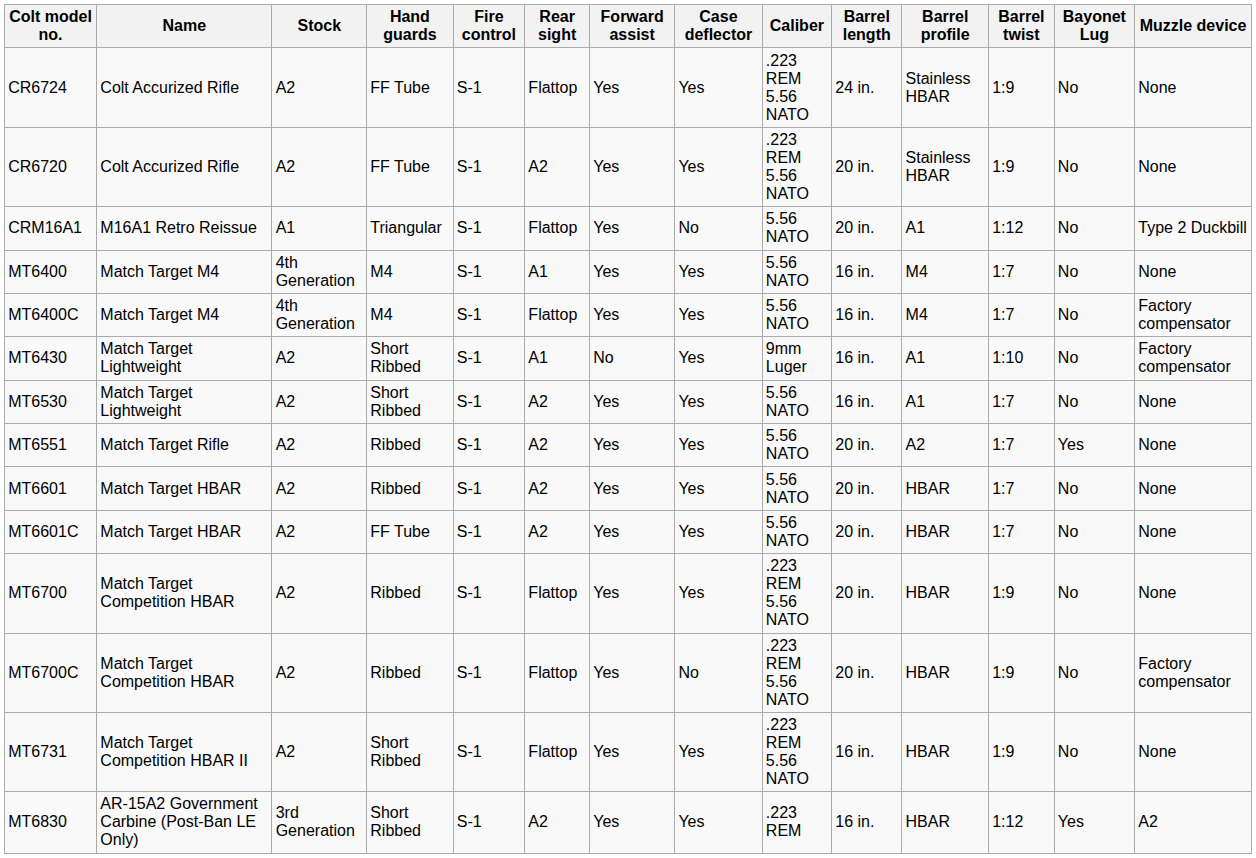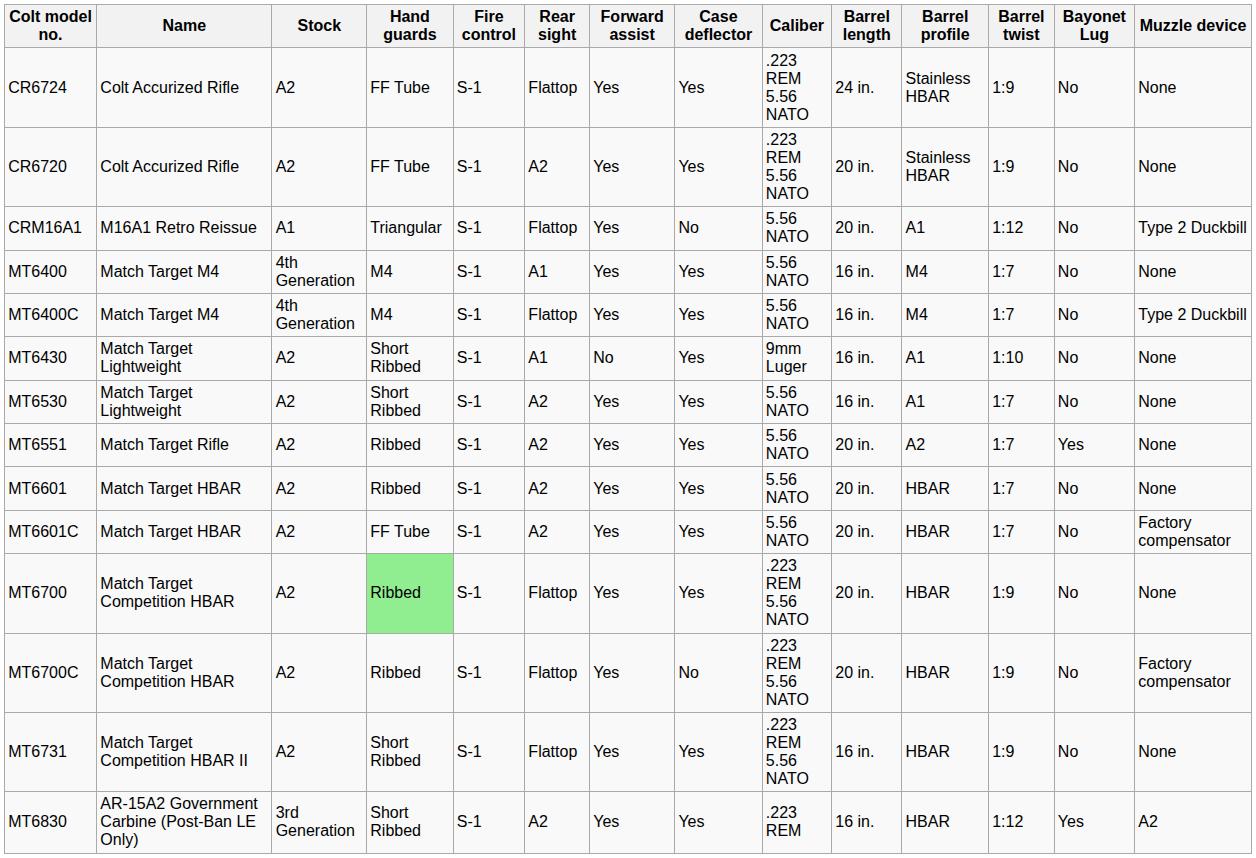MT6400C | Muzzle device: Factory compensator -> Type 2 Duckbill
MT6430 | Muzzle device: Factory compensator -> None
MT6601C | Muzzle device: None -> Factory compensator
MT6700 | Hand guards: no background -> lightgreen background
